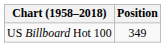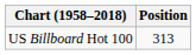US Billboard Hot 100 | Position: 349 -> 313
